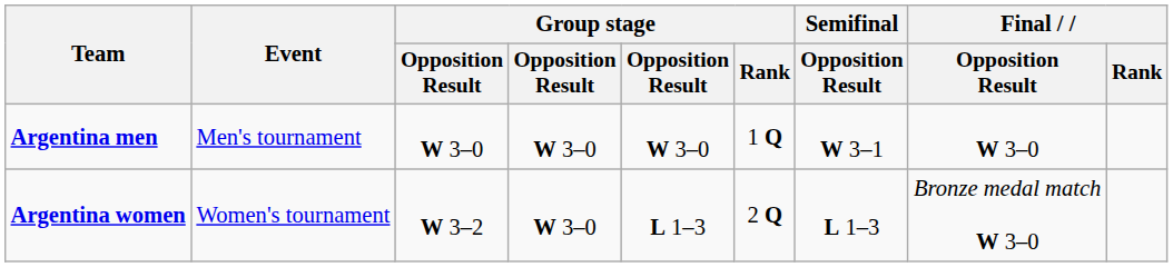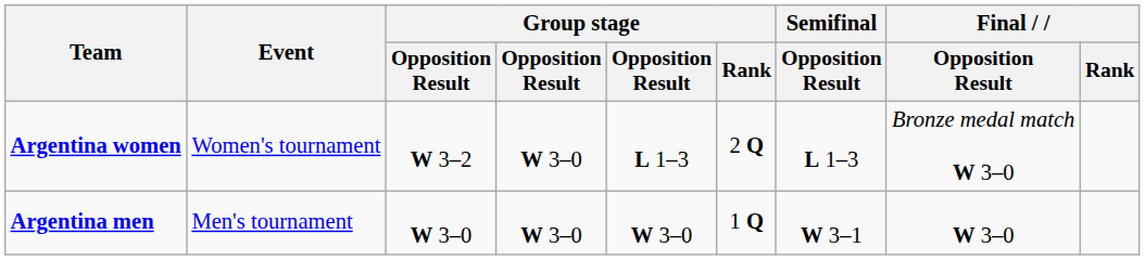rows swapped: Argentina men <-> Argentina women
